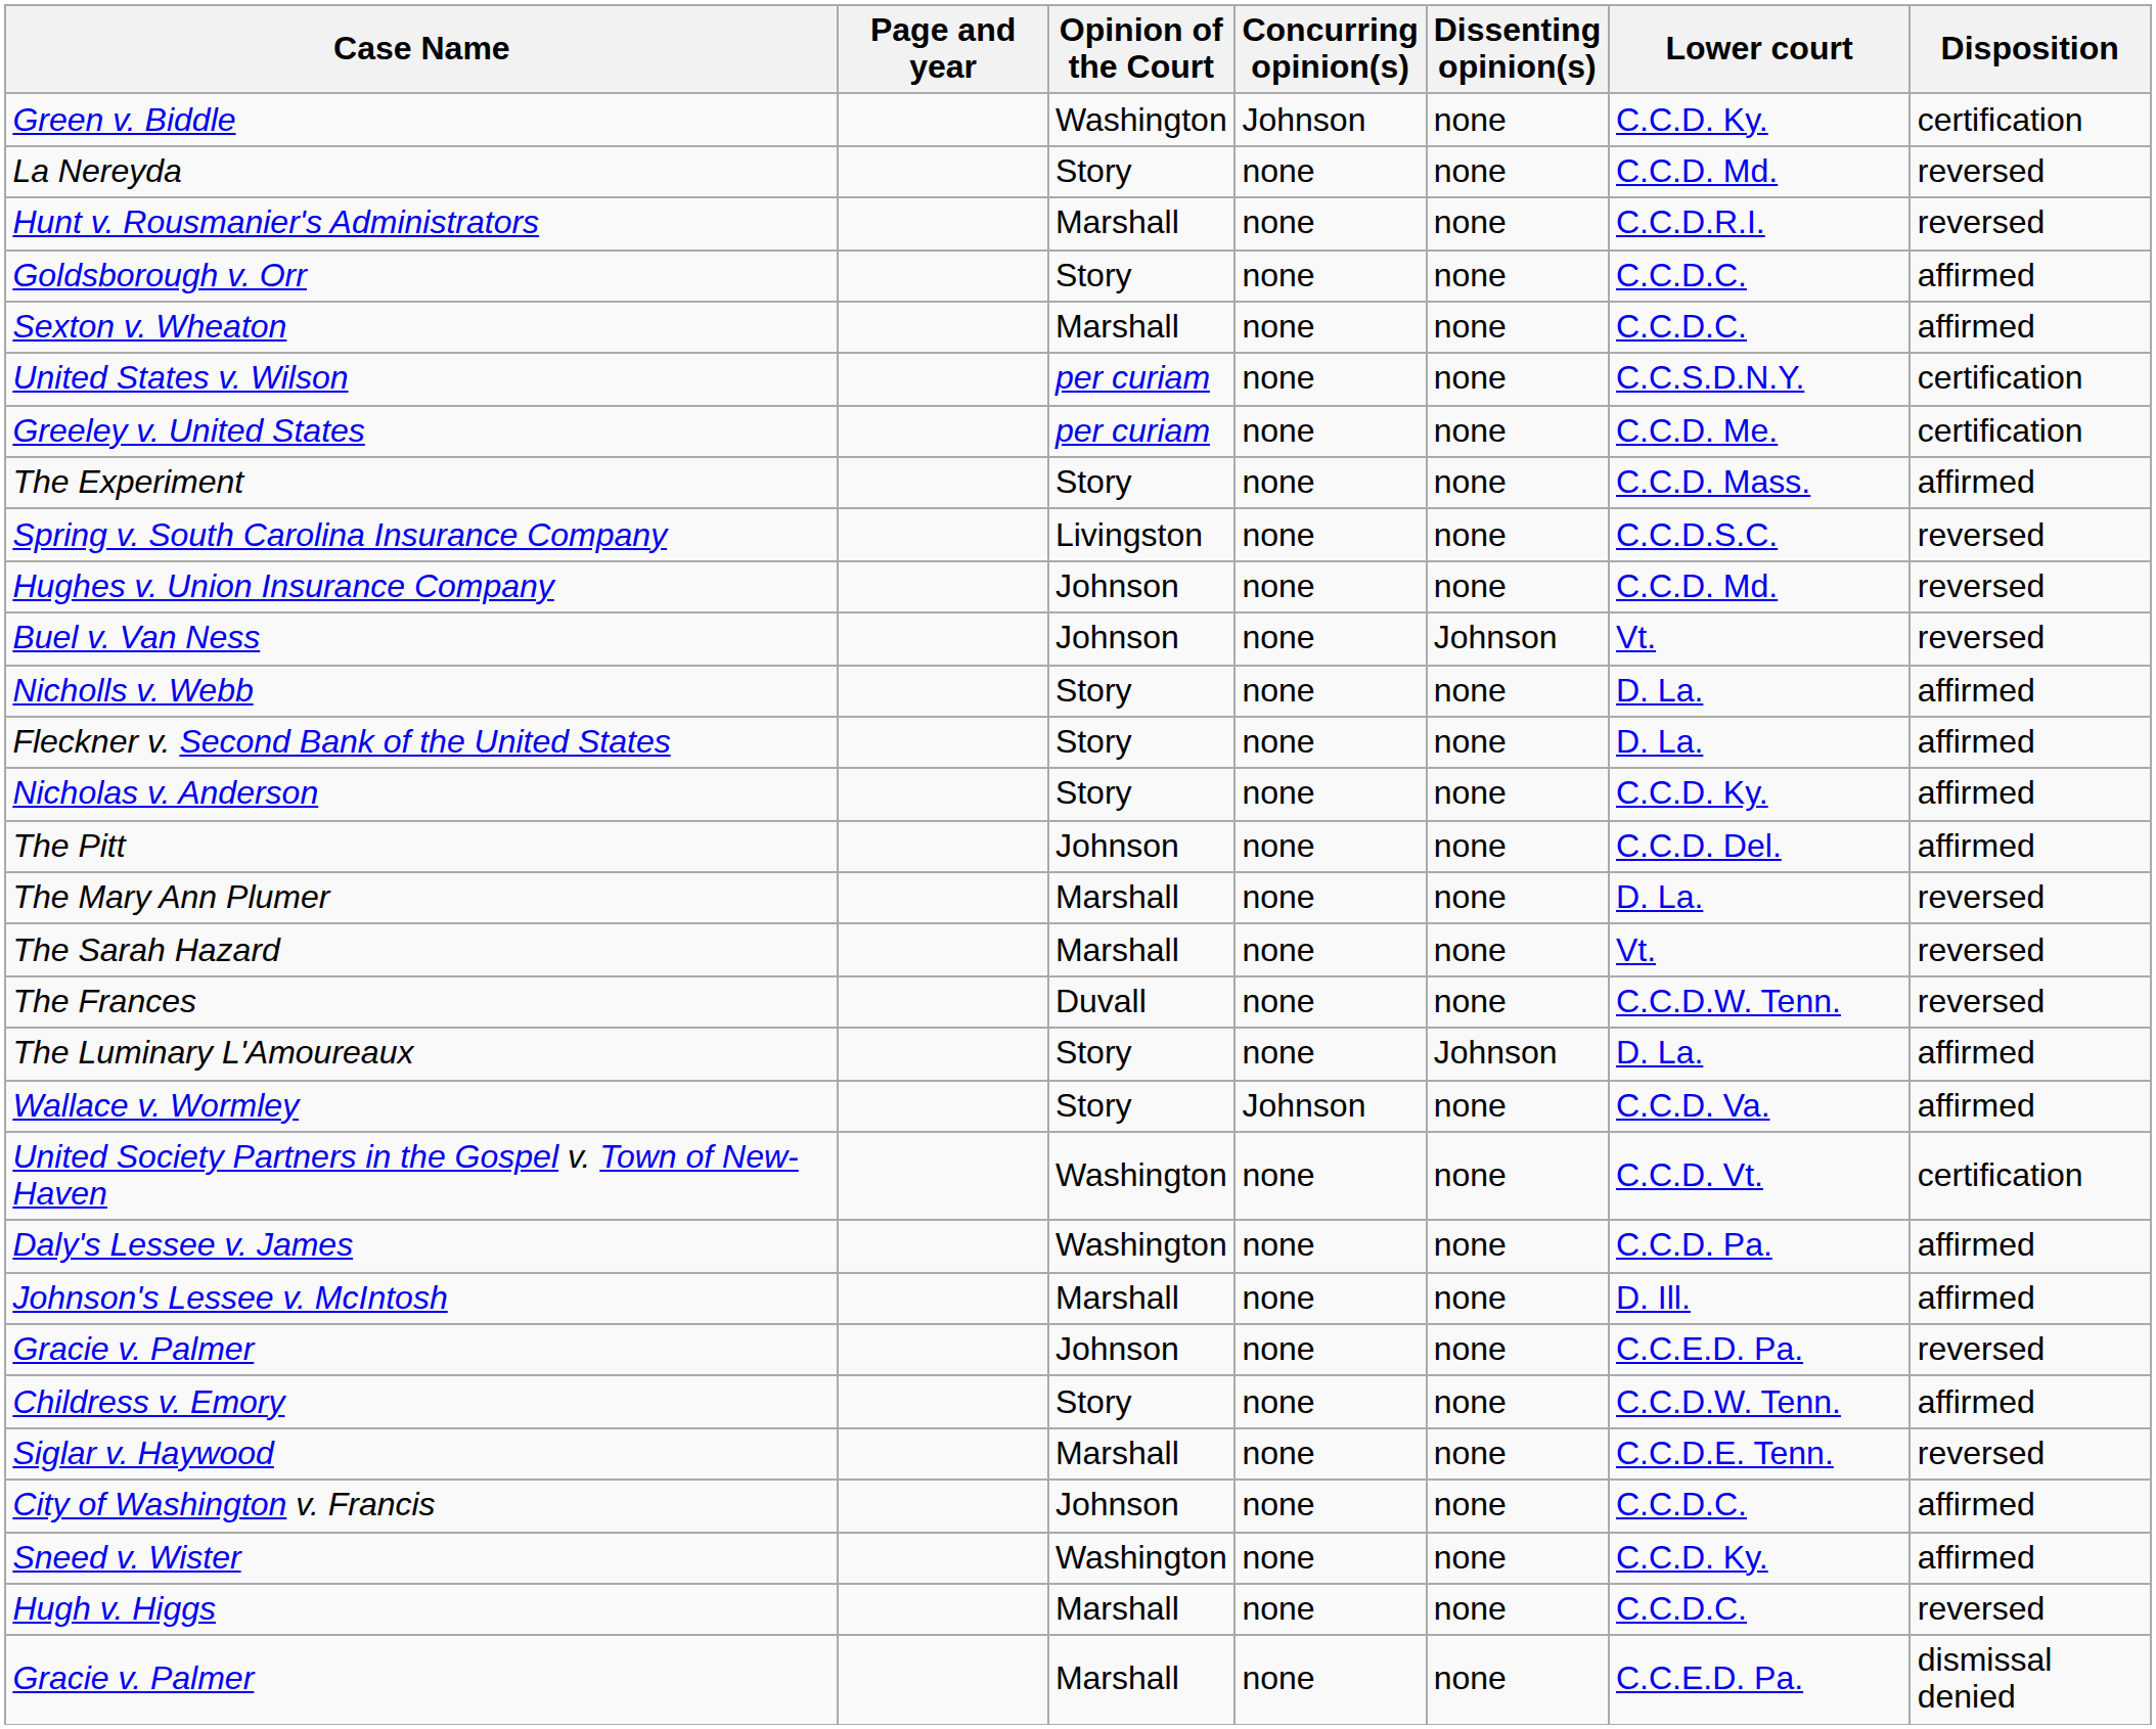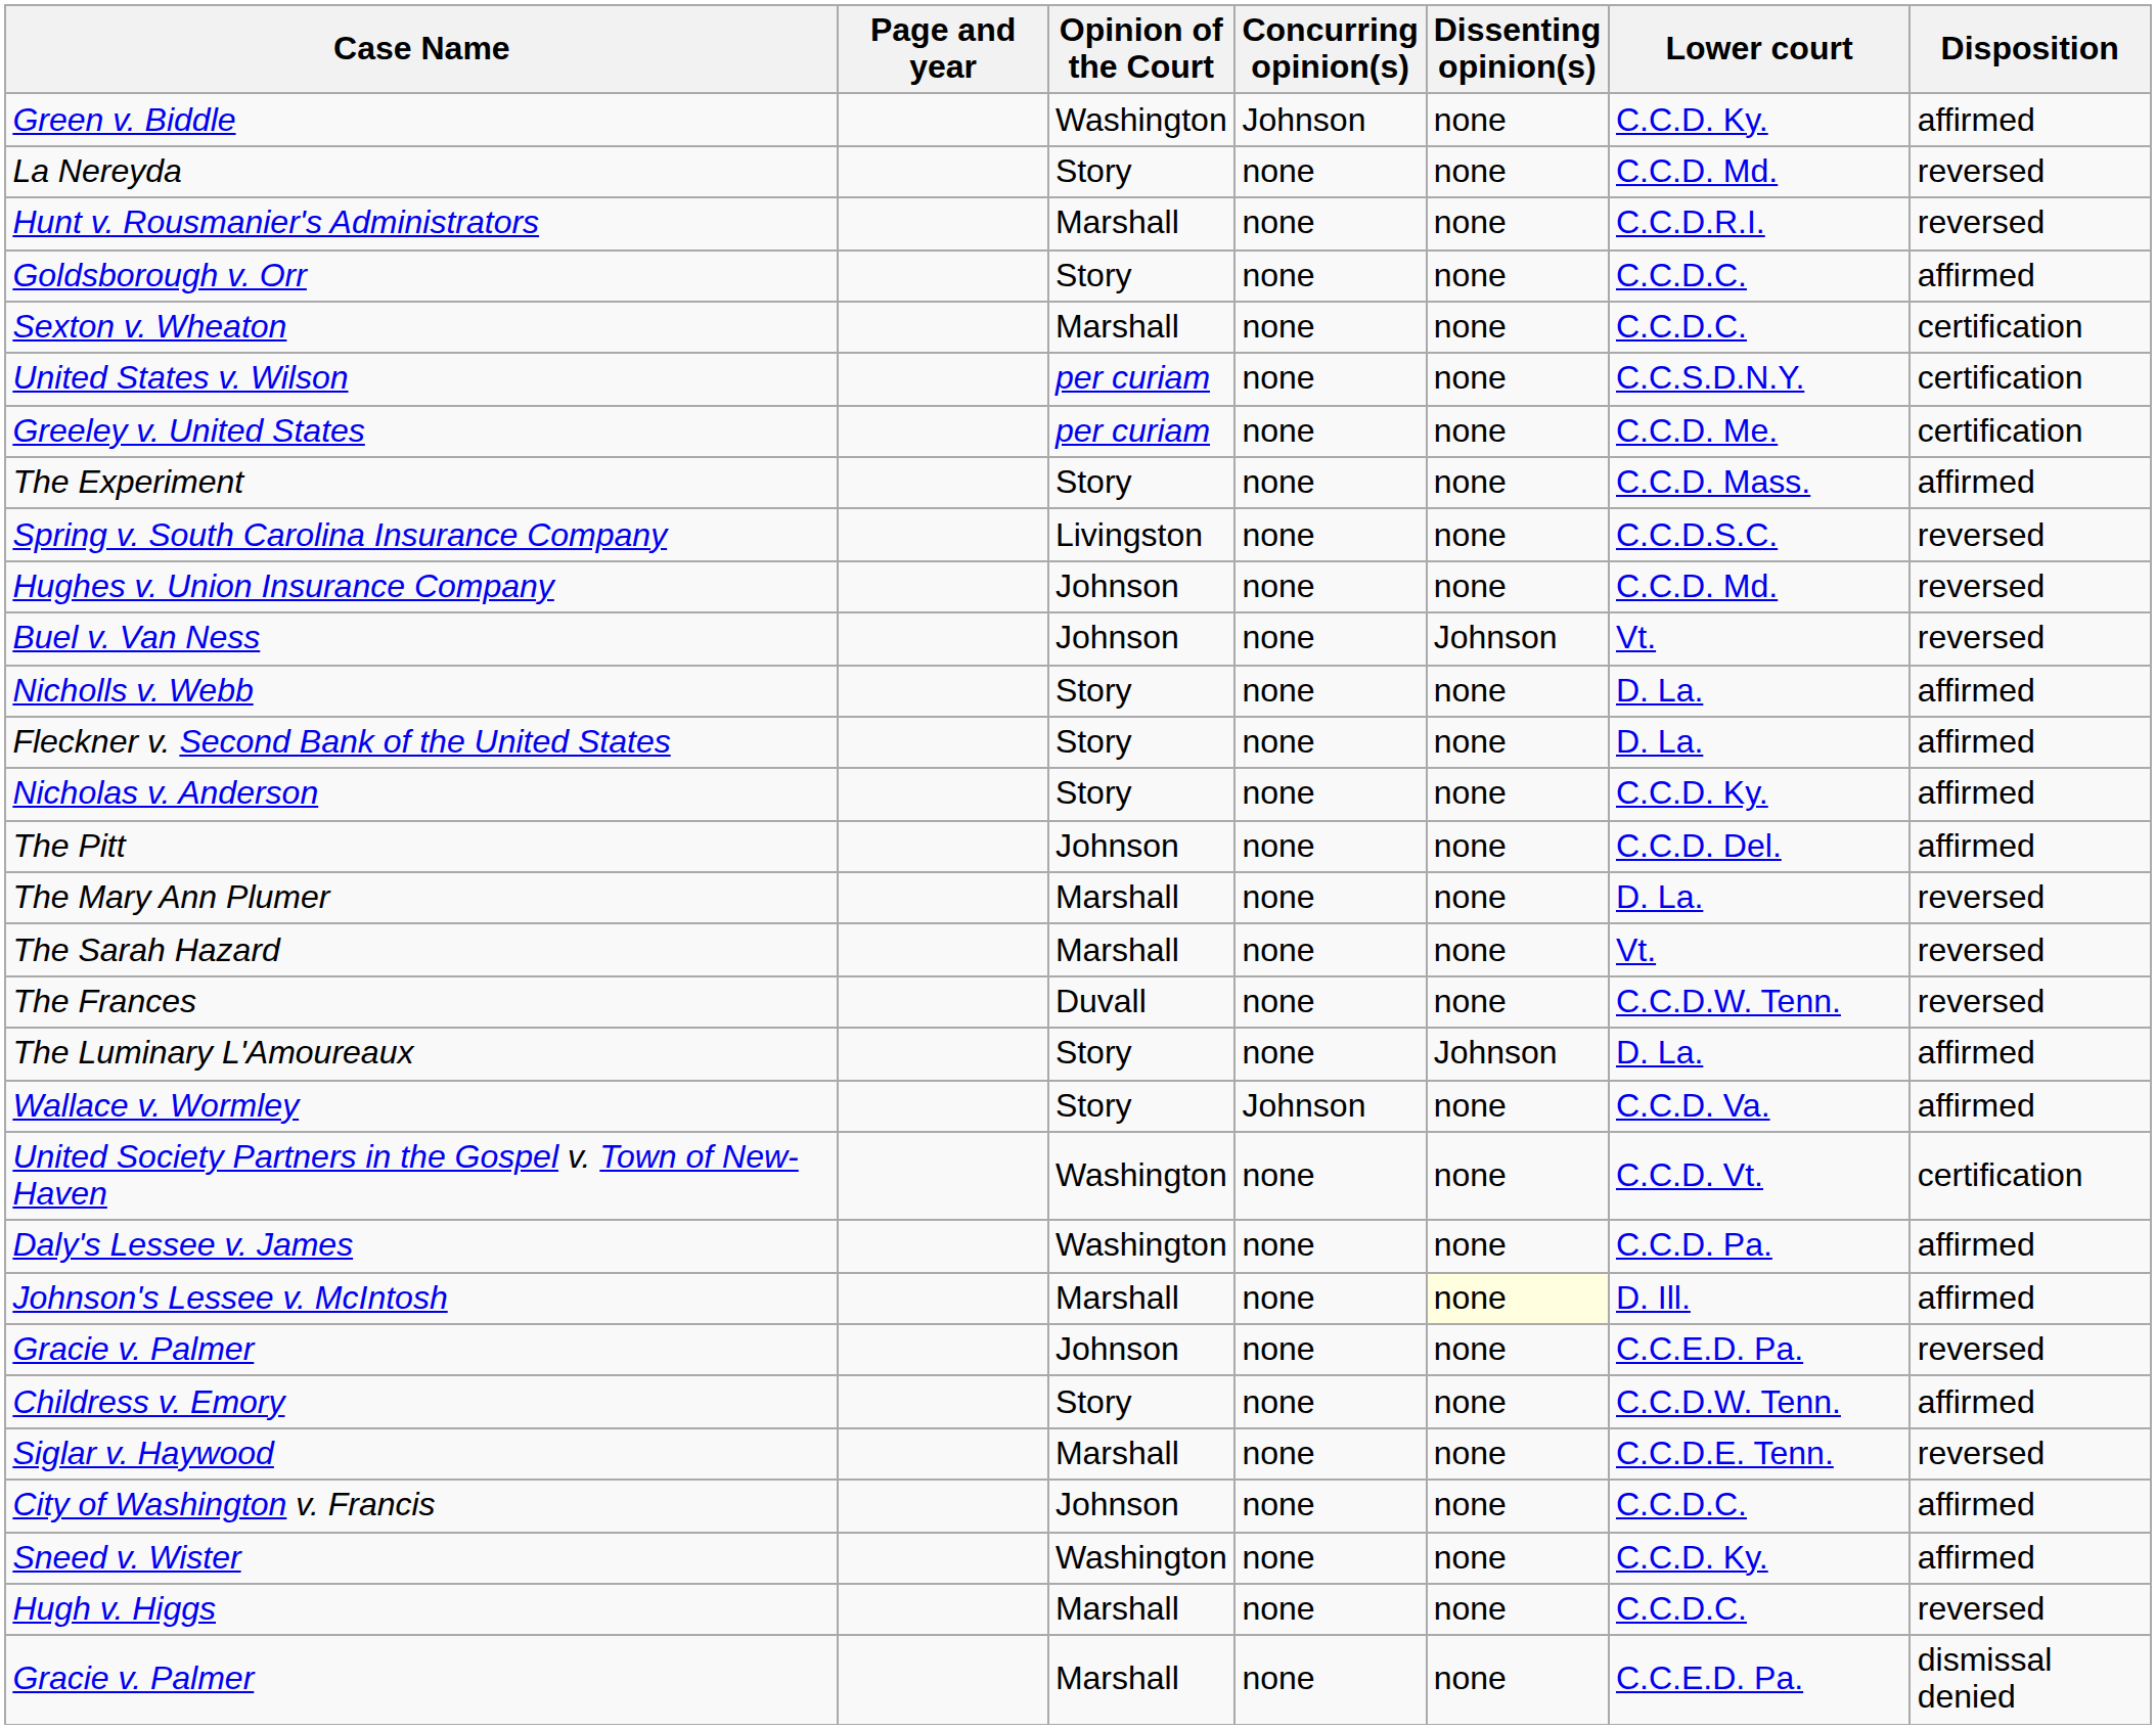Green v. Biddle | Disposition: certification -> affirmed
Sexton v. Wheaton | Disposition: affirmed -> certification
Johnson's Lessee v. McIntosh | Dissenting opinion(s): no background -> lightyellow background
